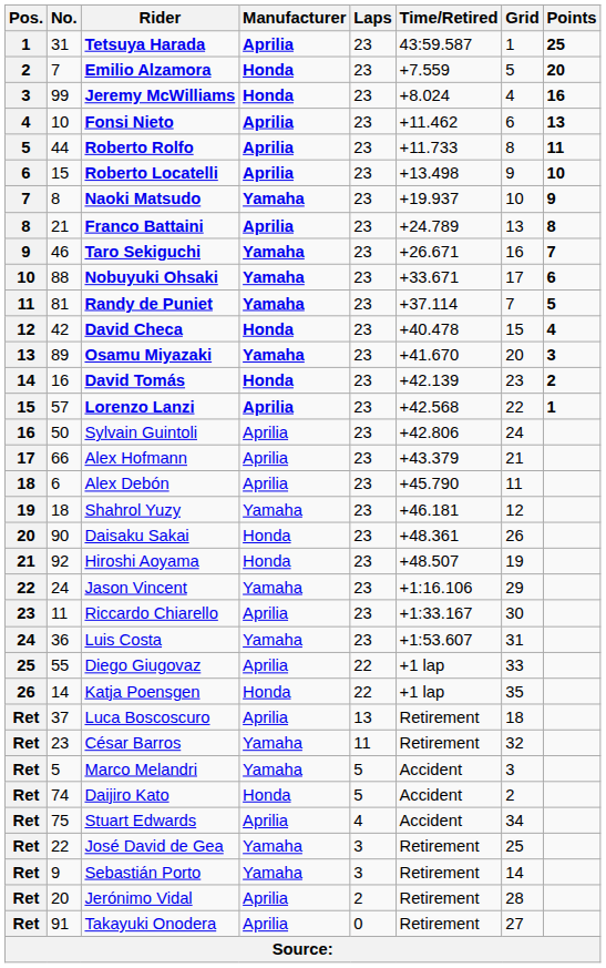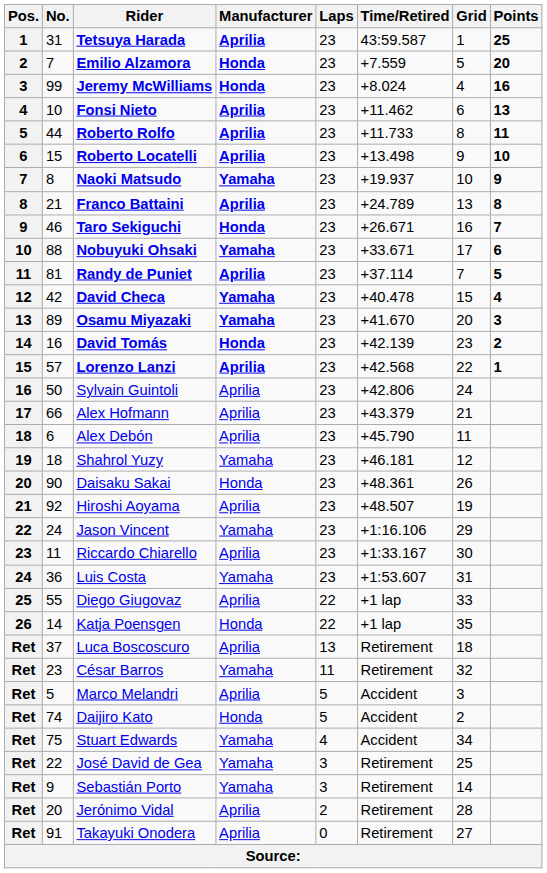Taro Sekiguchi | Manufacturer: Yamaha -> Honda
Randy de Puniet | Manufacturer: Yamaha -> Aprilia
David Checa | Manufacturer: Honda -> Yamaha
Hiroshi Aoyama | Manufacturer: Honda -> Aprilia
Marco Melandri | Manufacturer: Yamaha -> Aprilia
Stuart Edwards | Manufacturer: Aprilia -> Yamaha
